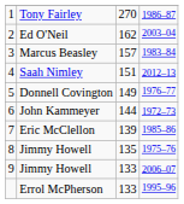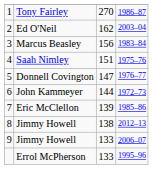Marcus Beasley | column 3: 157 -> 156
Saah Nimley | column 4: 2012–13 -> 1975–76
Donnell Covington | column 3: 149 -> 147
8 / Jimmy Howell | column 3: 135 -> 138
8 / Jimmy Howell | column 4: 1975–76 -> 2012–13
